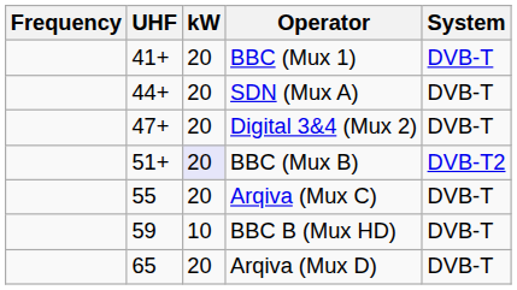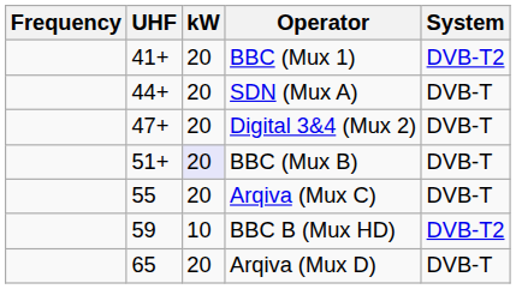BBC (Mux 1) | System: DVB-T -> DVB-T2
BBC (Mux B) | System: DVB-T2 -> DVB-T
BBC B (Mux HD) | System: DVB-T -> DVB-T2
